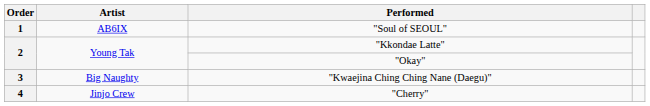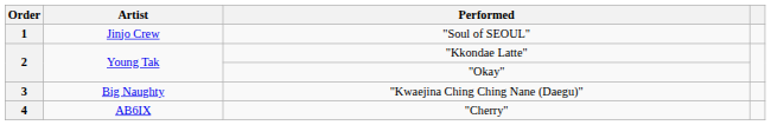"Soul of SEOUL" | Artist: AB6IX -> Jinjo Crew
"Cherry" | Artist: Jinjo Crew -> AB6IX
